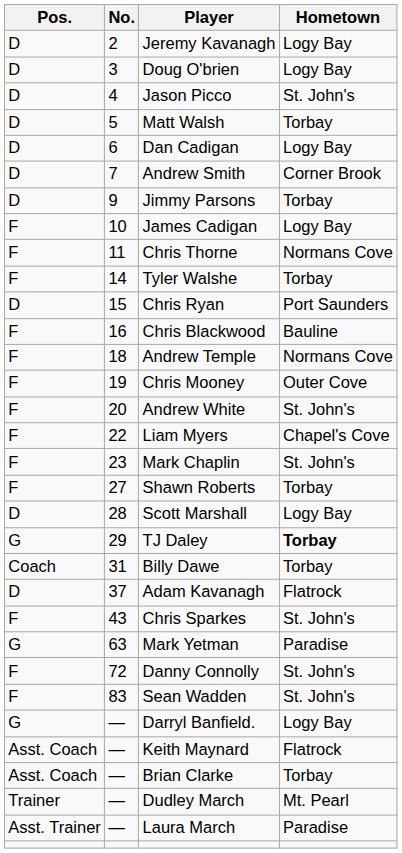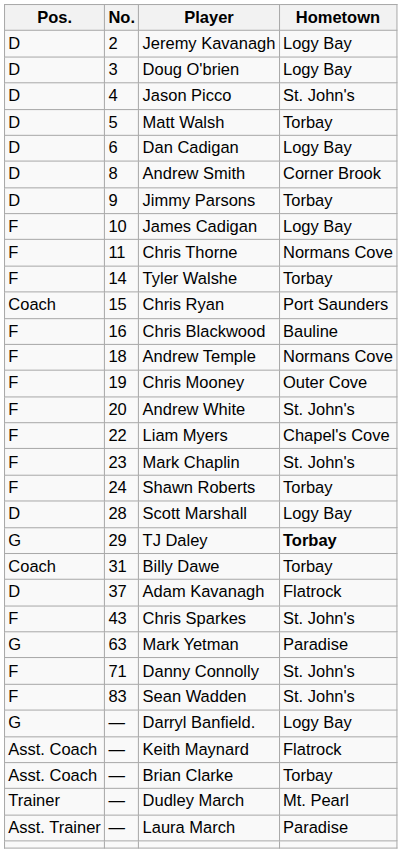Andrew Smith | No.: 7 -> 8
Chris Ryan | Pos.: D -> Coach
Shawn Roberts | No.: 27 -> 24
Danny Connolly | No.: 72 -> 71
